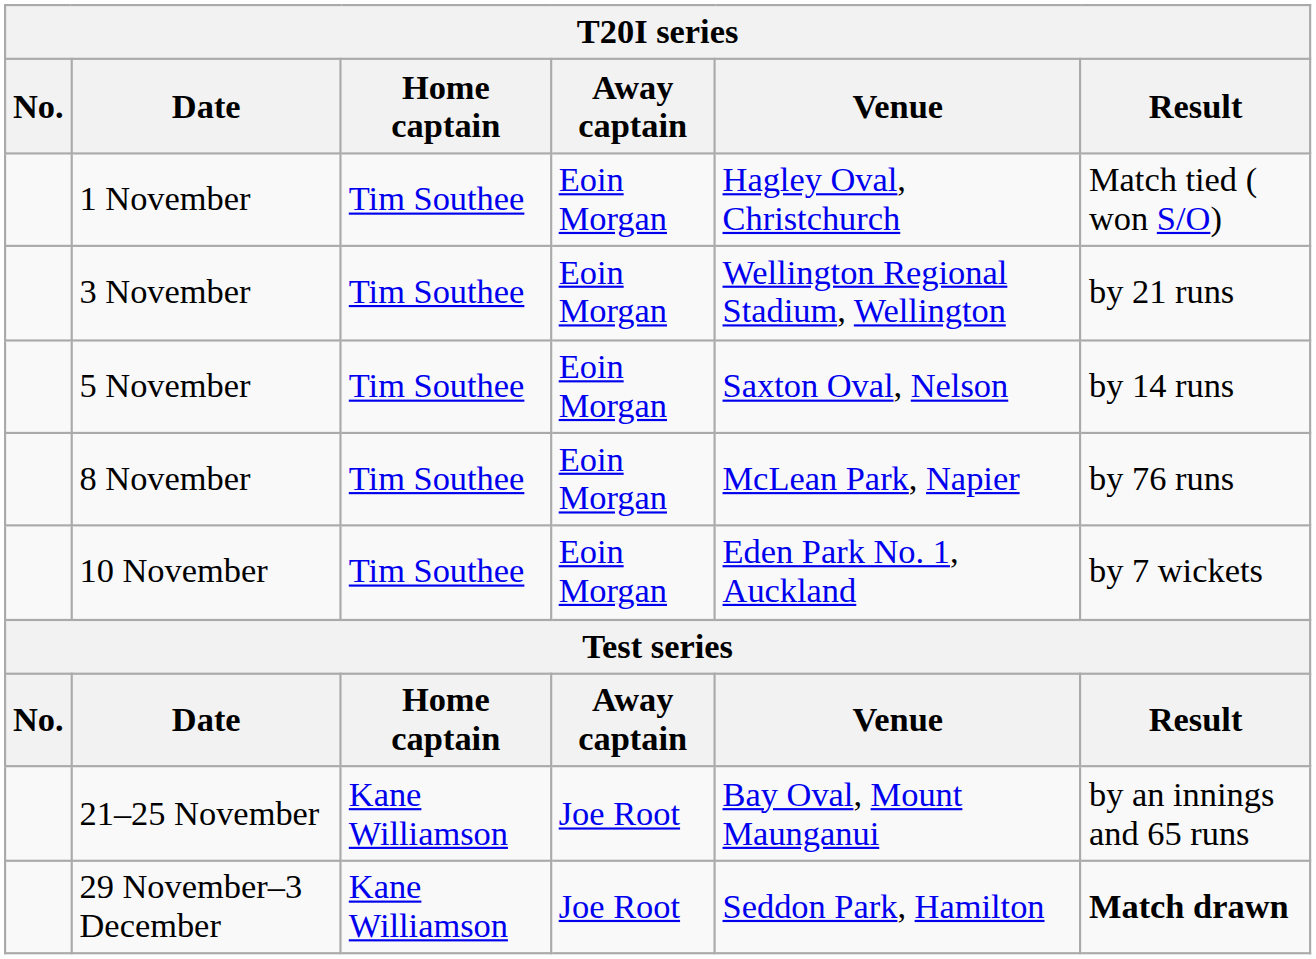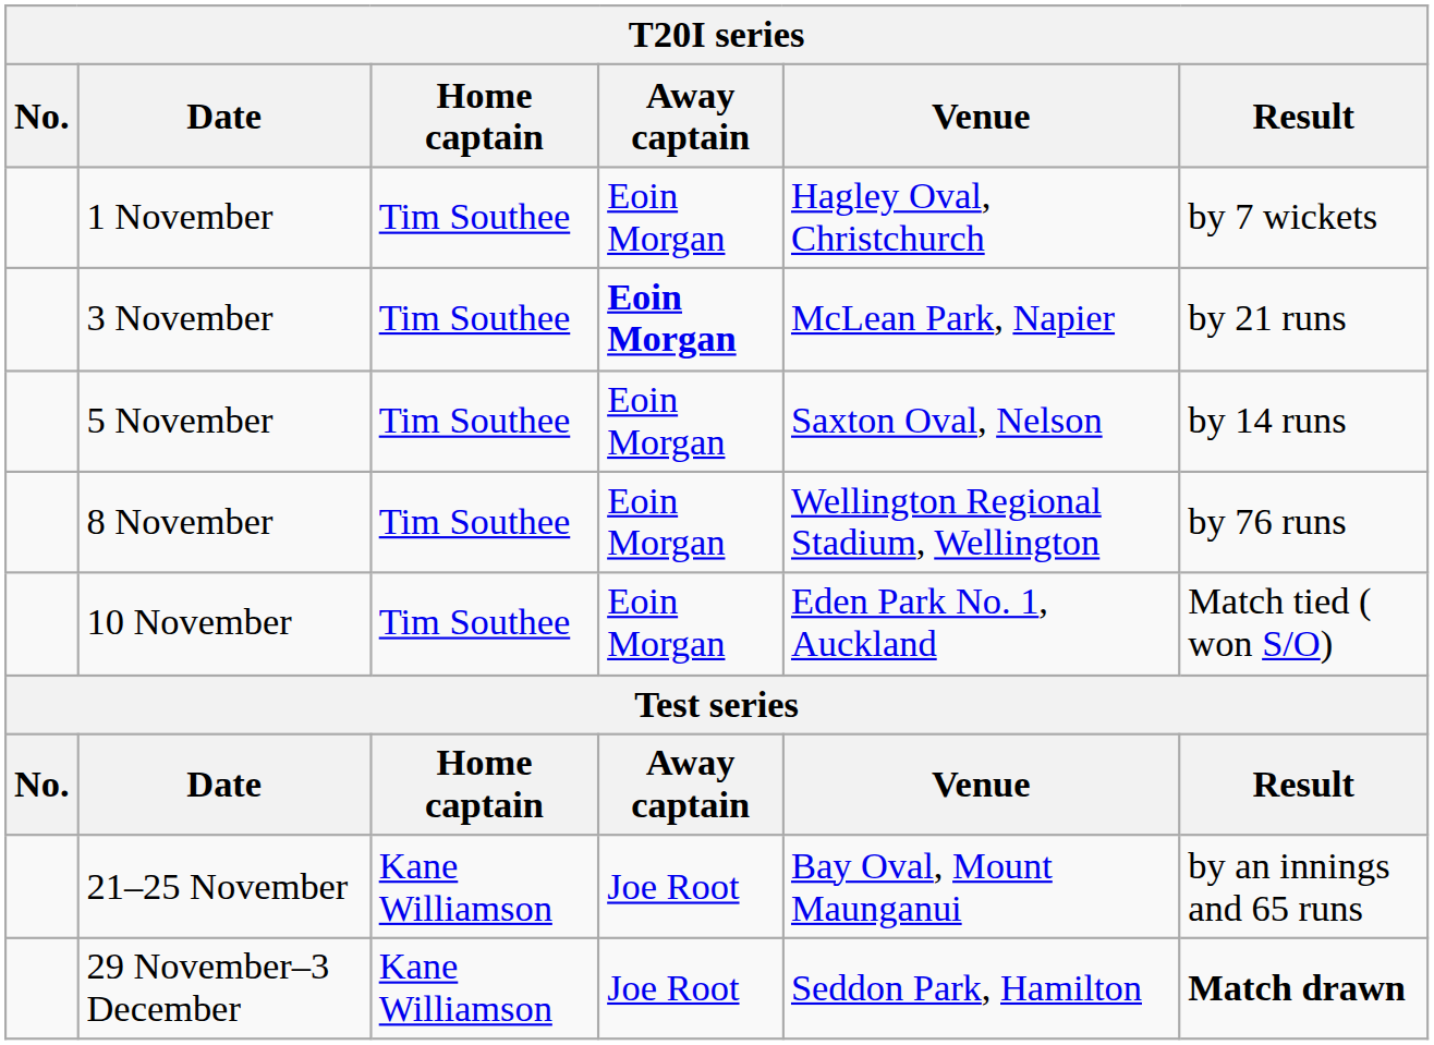1 November | Result: Match tied ( won S/O) -> by 7 wickets
3 November | Away captain: normal -> bold
3 November | Venue: Wellington Regional Stadium, Wellington -> McLean Park, Napier
8 November | Venue: McLean Park, Napier -> Wellington Regional Stadium, Wellington
10 November | Result: by 7 wickets -> Match tied ( won S/O)
